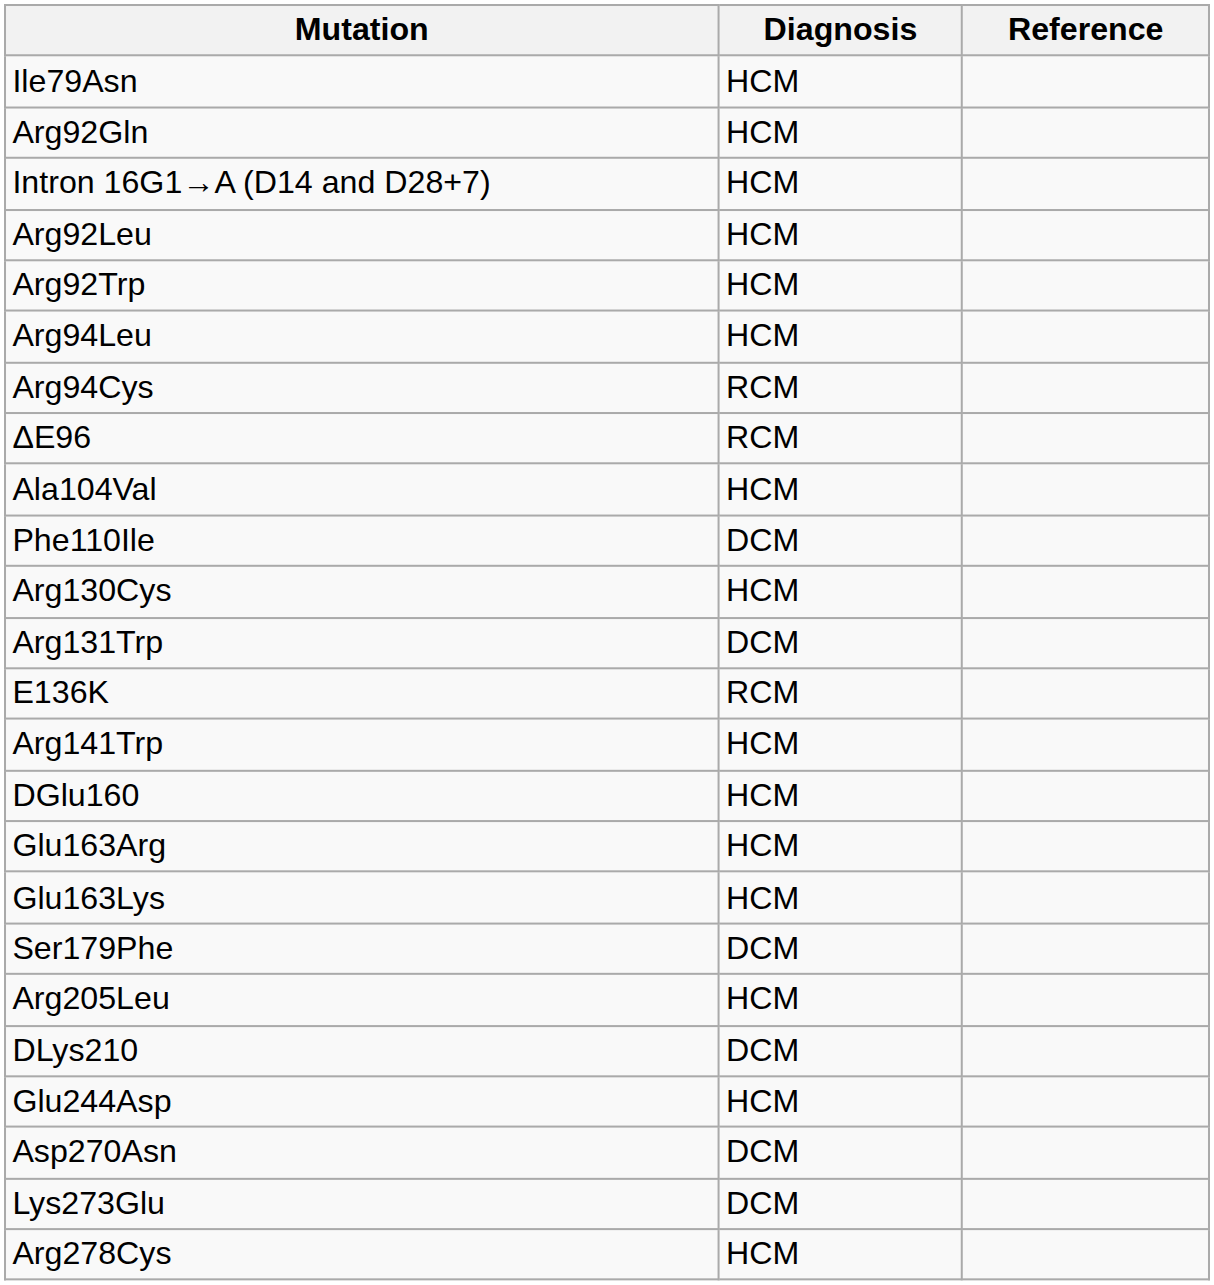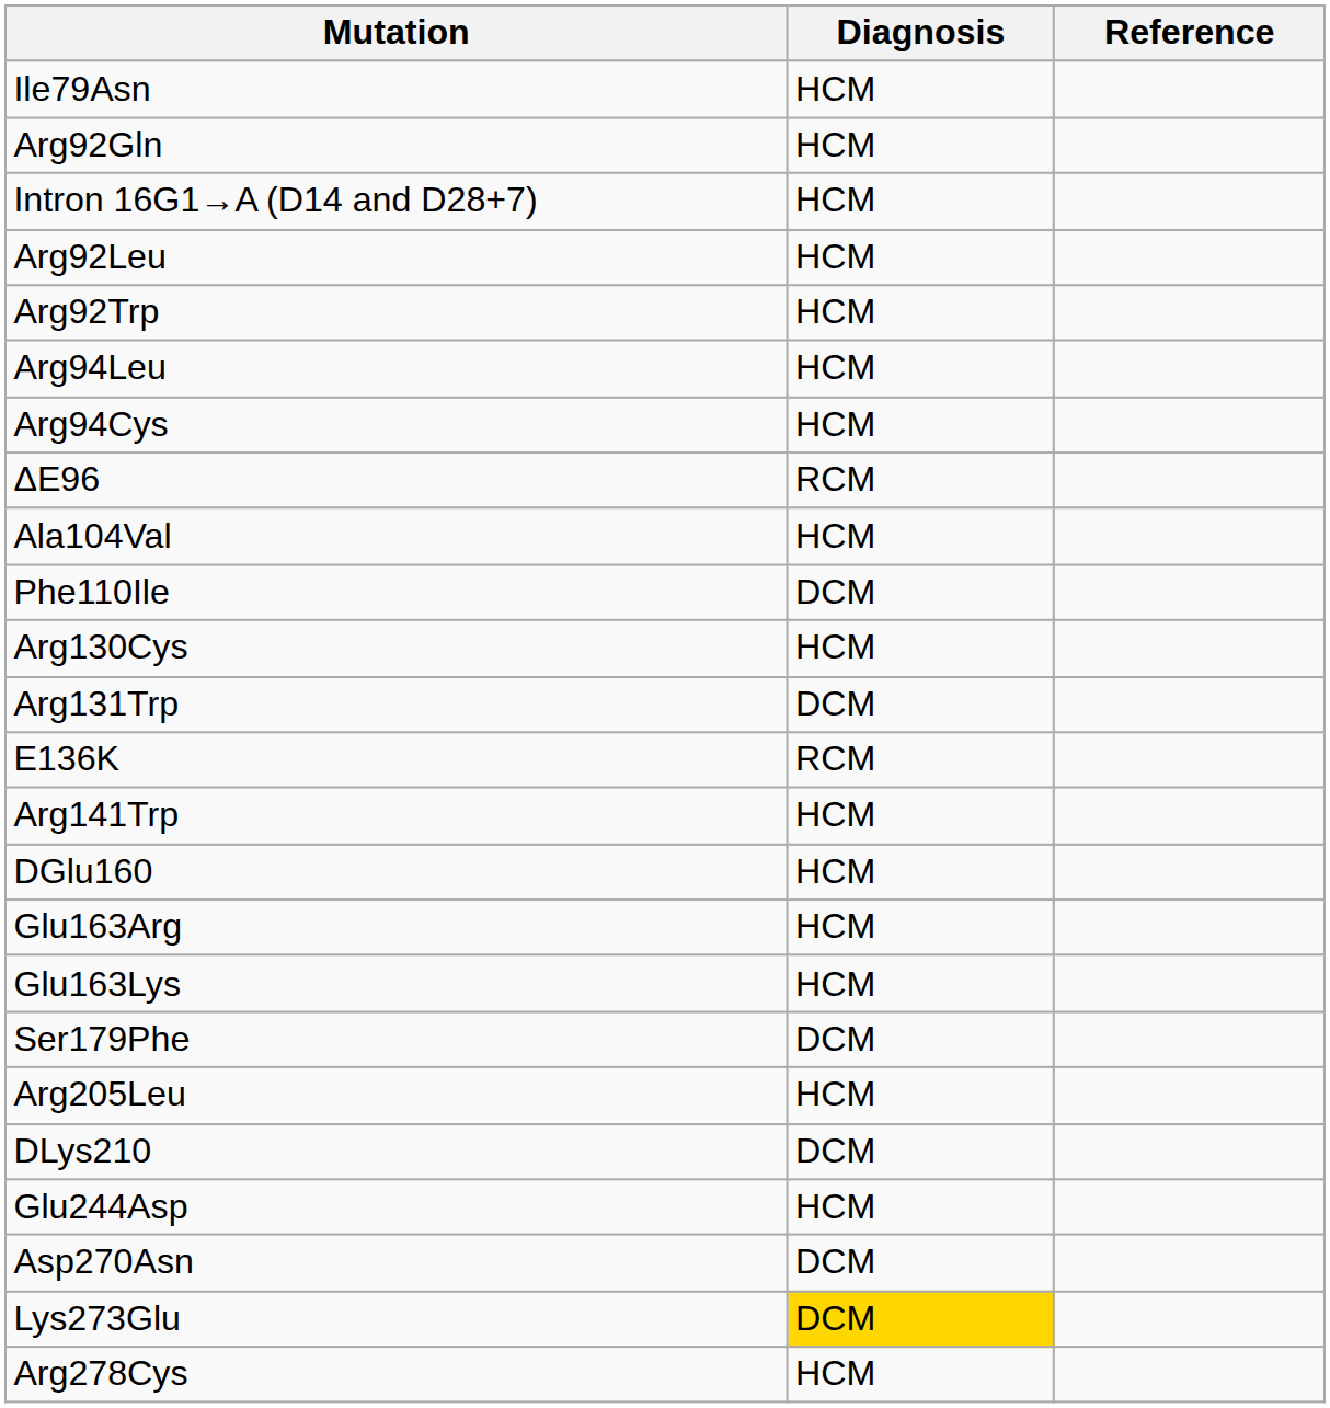Arg94Cys | Diagnosis: RCM -> HCM
Lys273Glu | Diagnosis: no background -> gold background
